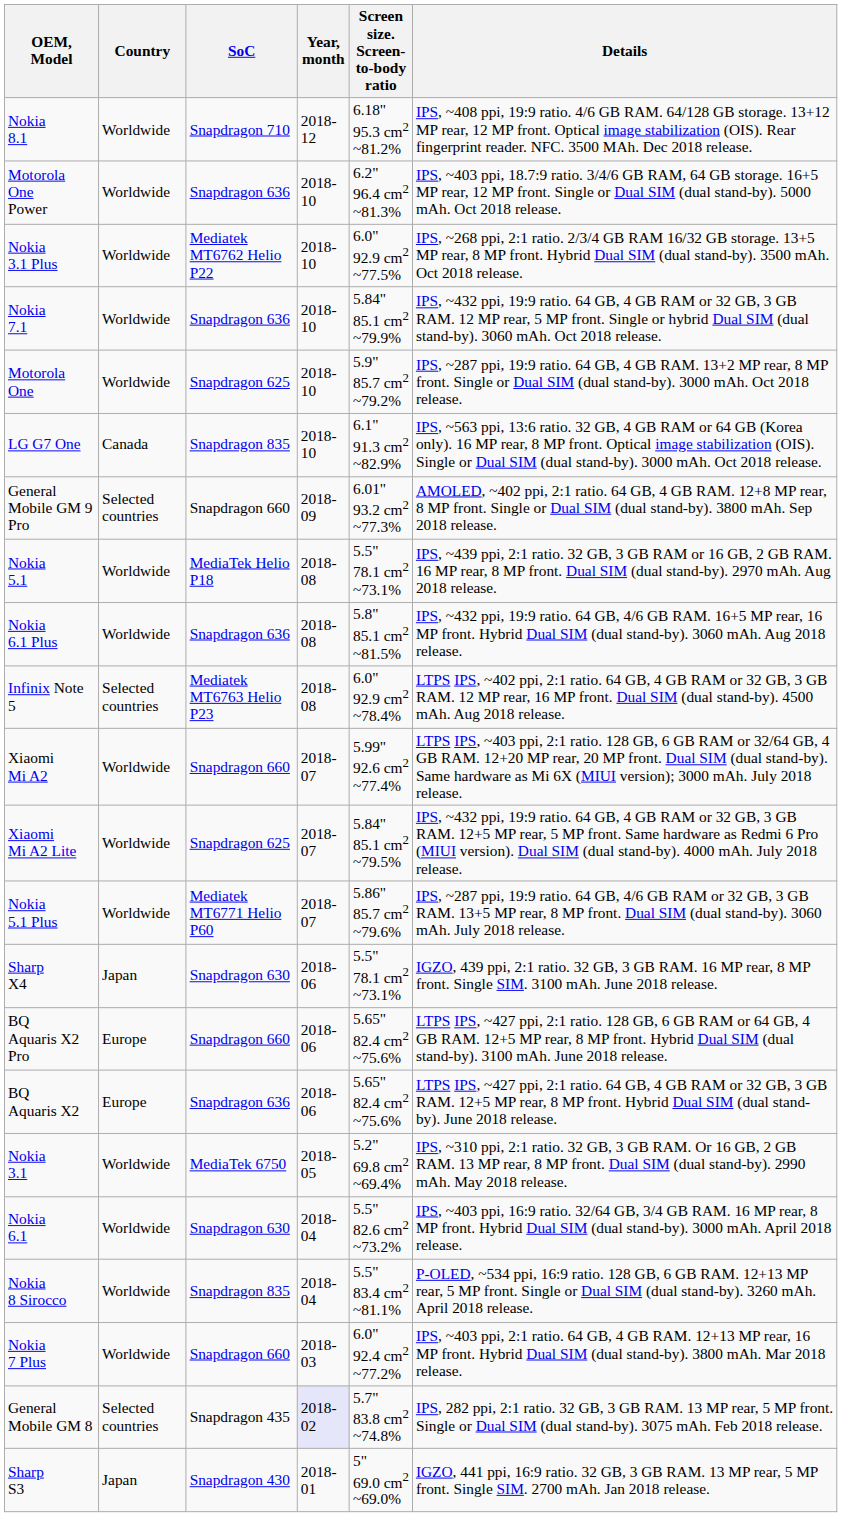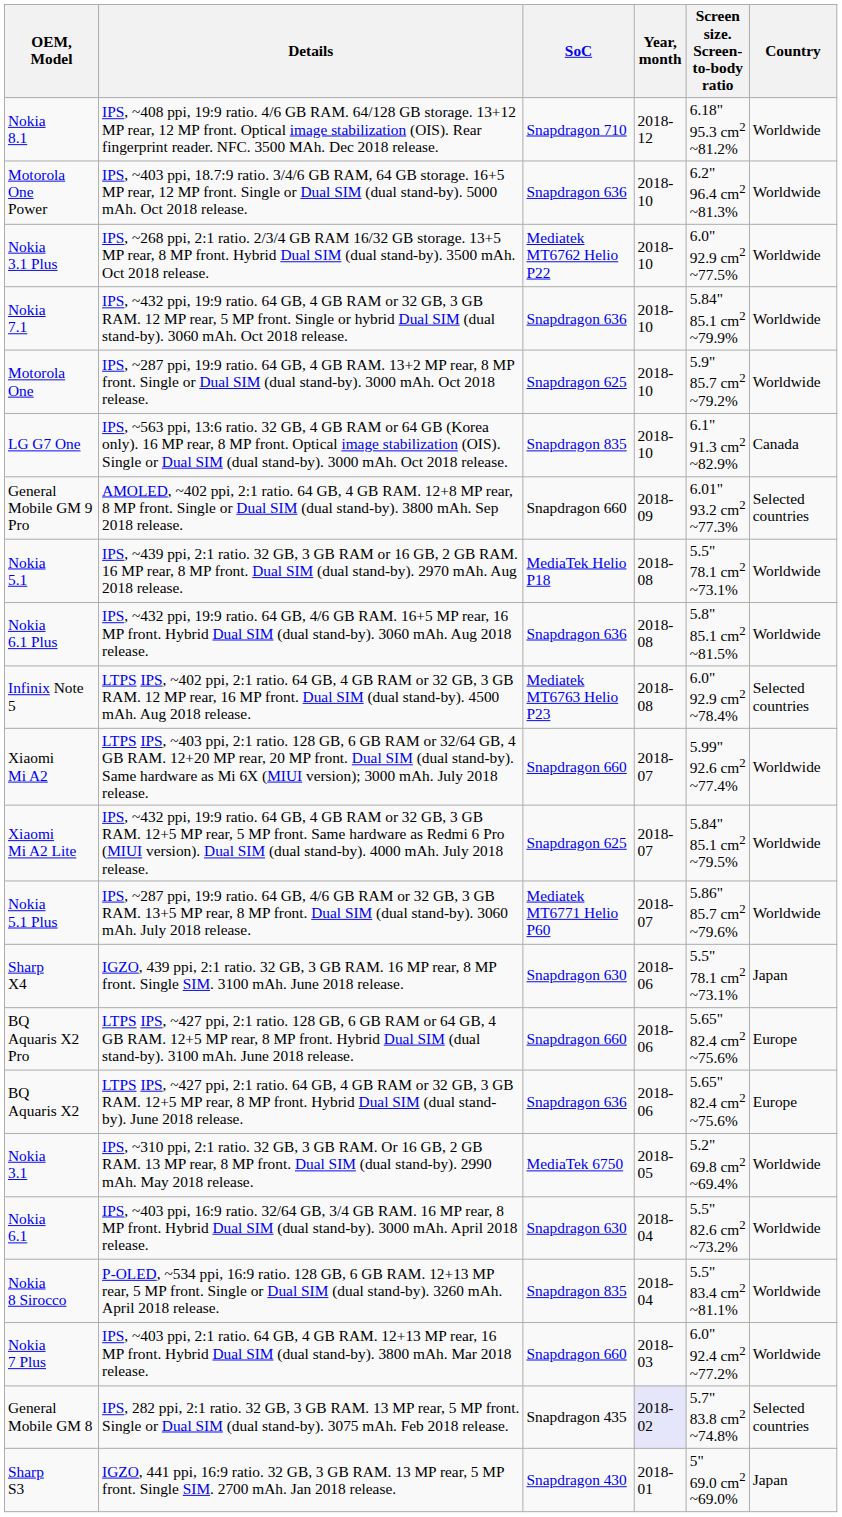columns swapped: Country <-> Details
